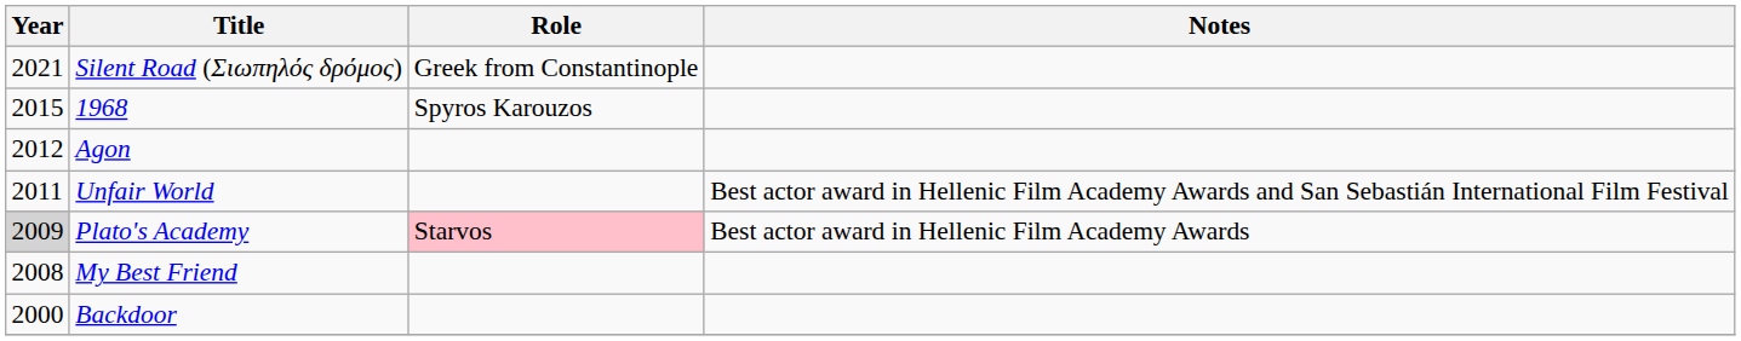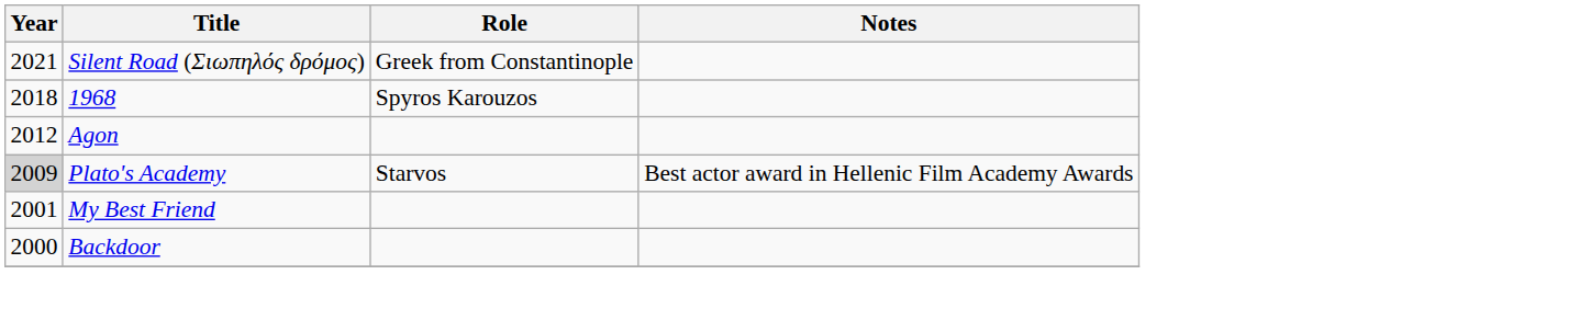1968 | Year: 2015 -> 2018
- row: 2011 | Unfair World | Best actor award in Hellenic Film Academy Awards and San Sebastián International Film Festival
Plato's Academy | Role: pink background -> no background
My Best Friend | Year: 2008 -> 2001
